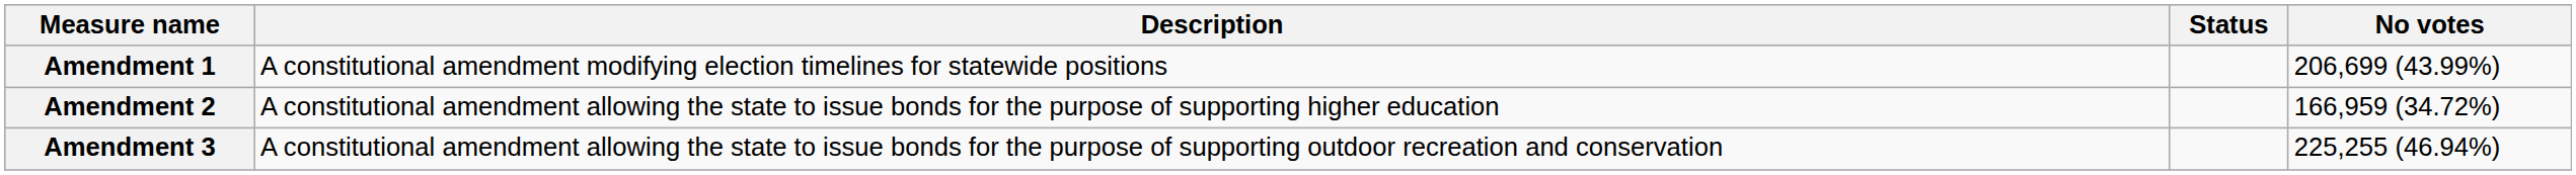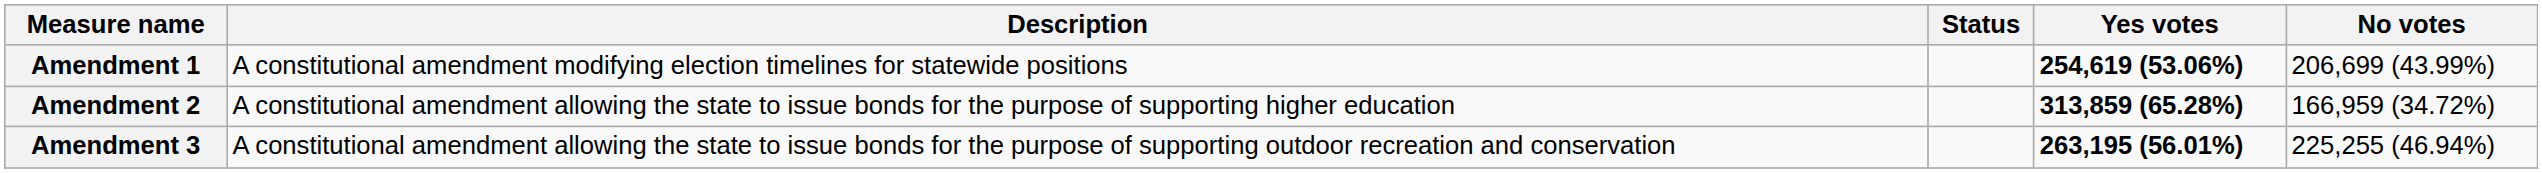+ column: Yes votes | 254,619 (53.06%) | 313,859 (65.28%) | 263,195 (56.01%)
